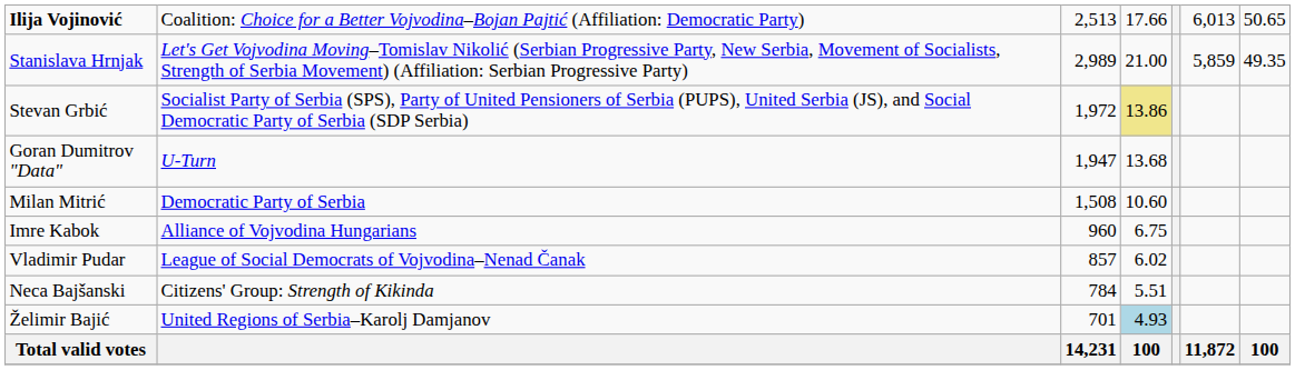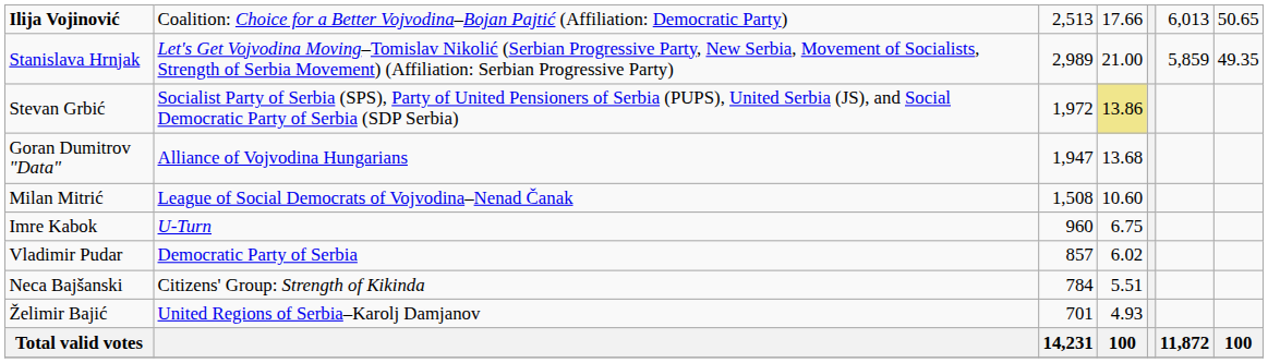Goran Dumitrov "Data" | column 2: U-Turn -> Alliance of Vojvodina Hungarians
Milan Mitrić | column 2: Democratic Party of Serbia -> League of Social Democrats of Vojvodina–Nenad Čanak
Imre Kabok | column 2: Alliance of Vojvodina Hungarians -> U-Turn
Vladimir Pudar | column 2: League of Social Democrats of Vojvodina–Nenad Čanak -> Democratic Party of Serbia
Želimir Bajić | column 4: lightblue background -> no background
